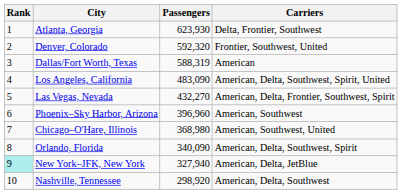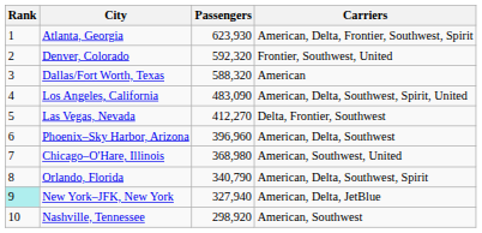Atlanta, Georgia | Carriers: Delta, Frontier, Southwest -> American, Delta, Frontier, Southwest, Spirit
Dallas/Fort Worth, Texas | Passengers: 588,319 -> 588,320
Las Vegas, Nevada | Passengers: 432,270 -> 412,270
Las Vegas, Nevada | Carriers: American, Delta, Frontier, Southwest, Spirit -> Delta, Frontier, Southwest
Phoenix–Sky Harbor, Arizona | Carriers: American, Southwest -> American, Delta, Southwest
Orlando, Florida | Passengers: 340,090 -> 340,790
Nashville, Tennessee | Carriers: American, Delta, Southwest -> American, Southwest
